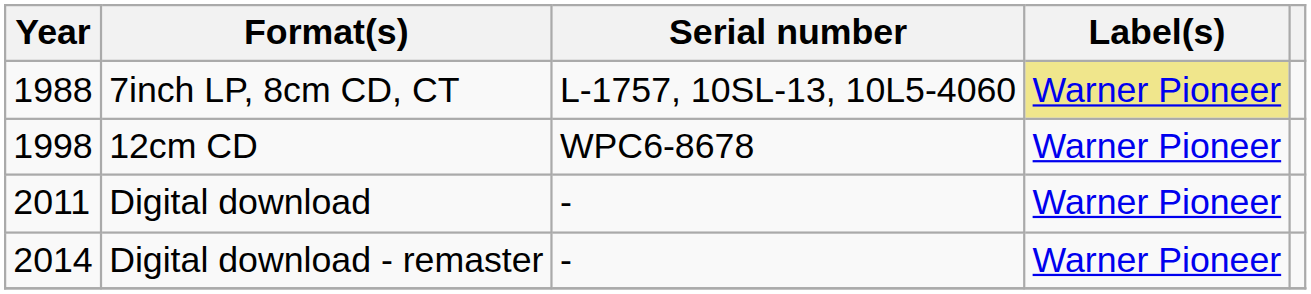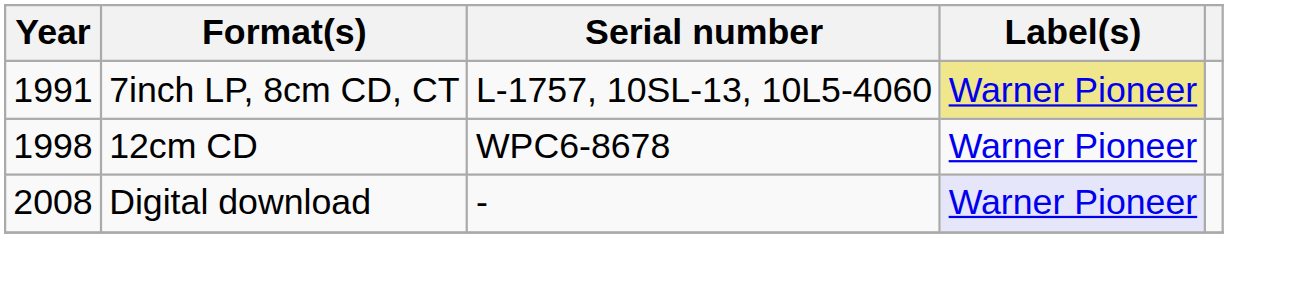7inch LP, 8cm CD, CT | Year: 1988 -> 1991
Digital download | Year: 2011 -> 2008
Digital download | Label(s): no background -> lavender background
- row: 2014 | Digital download - remaster | - | Warner Pioneer
